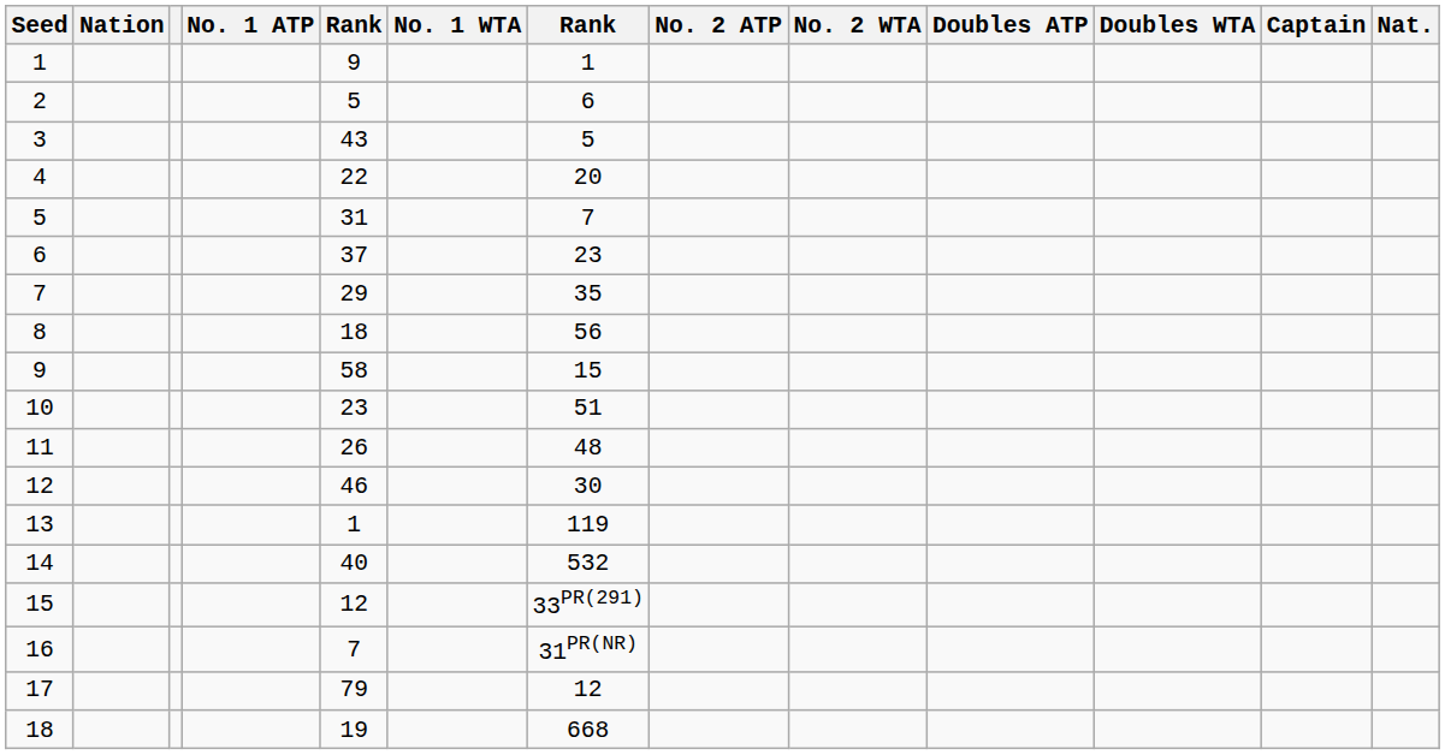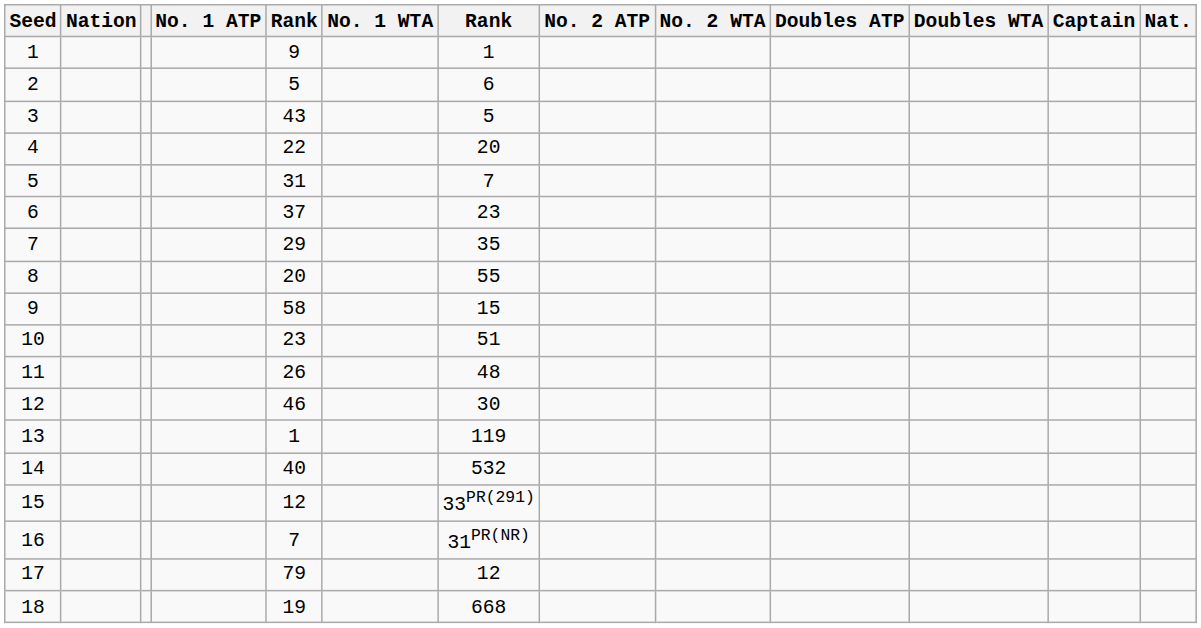8 | column 5: 18 -> 20
8 | column 7: 56 -> 55
